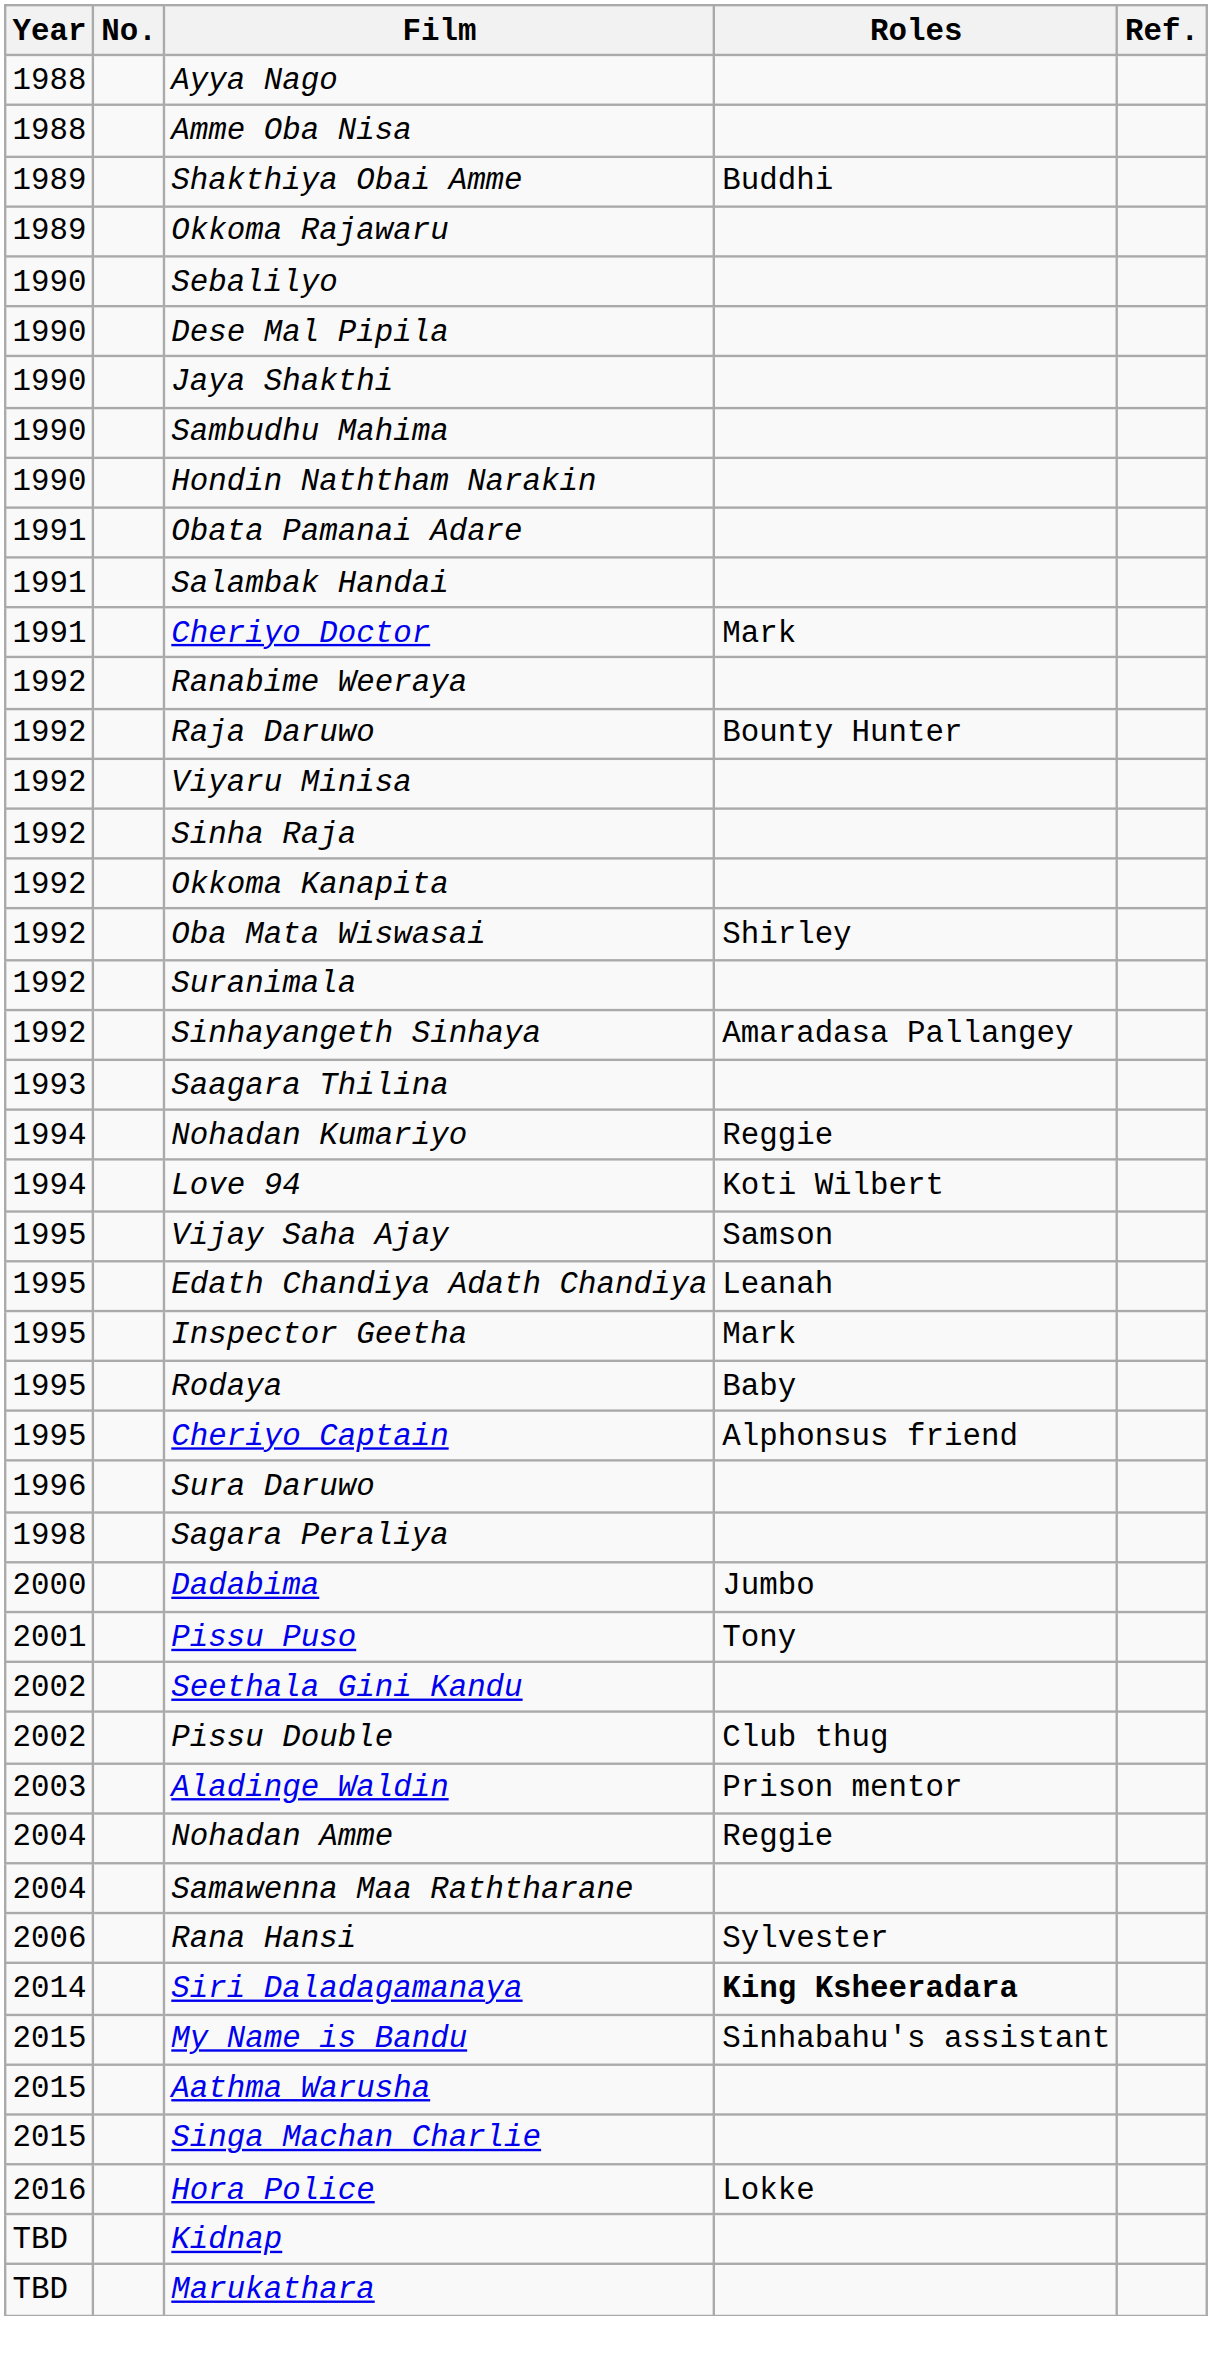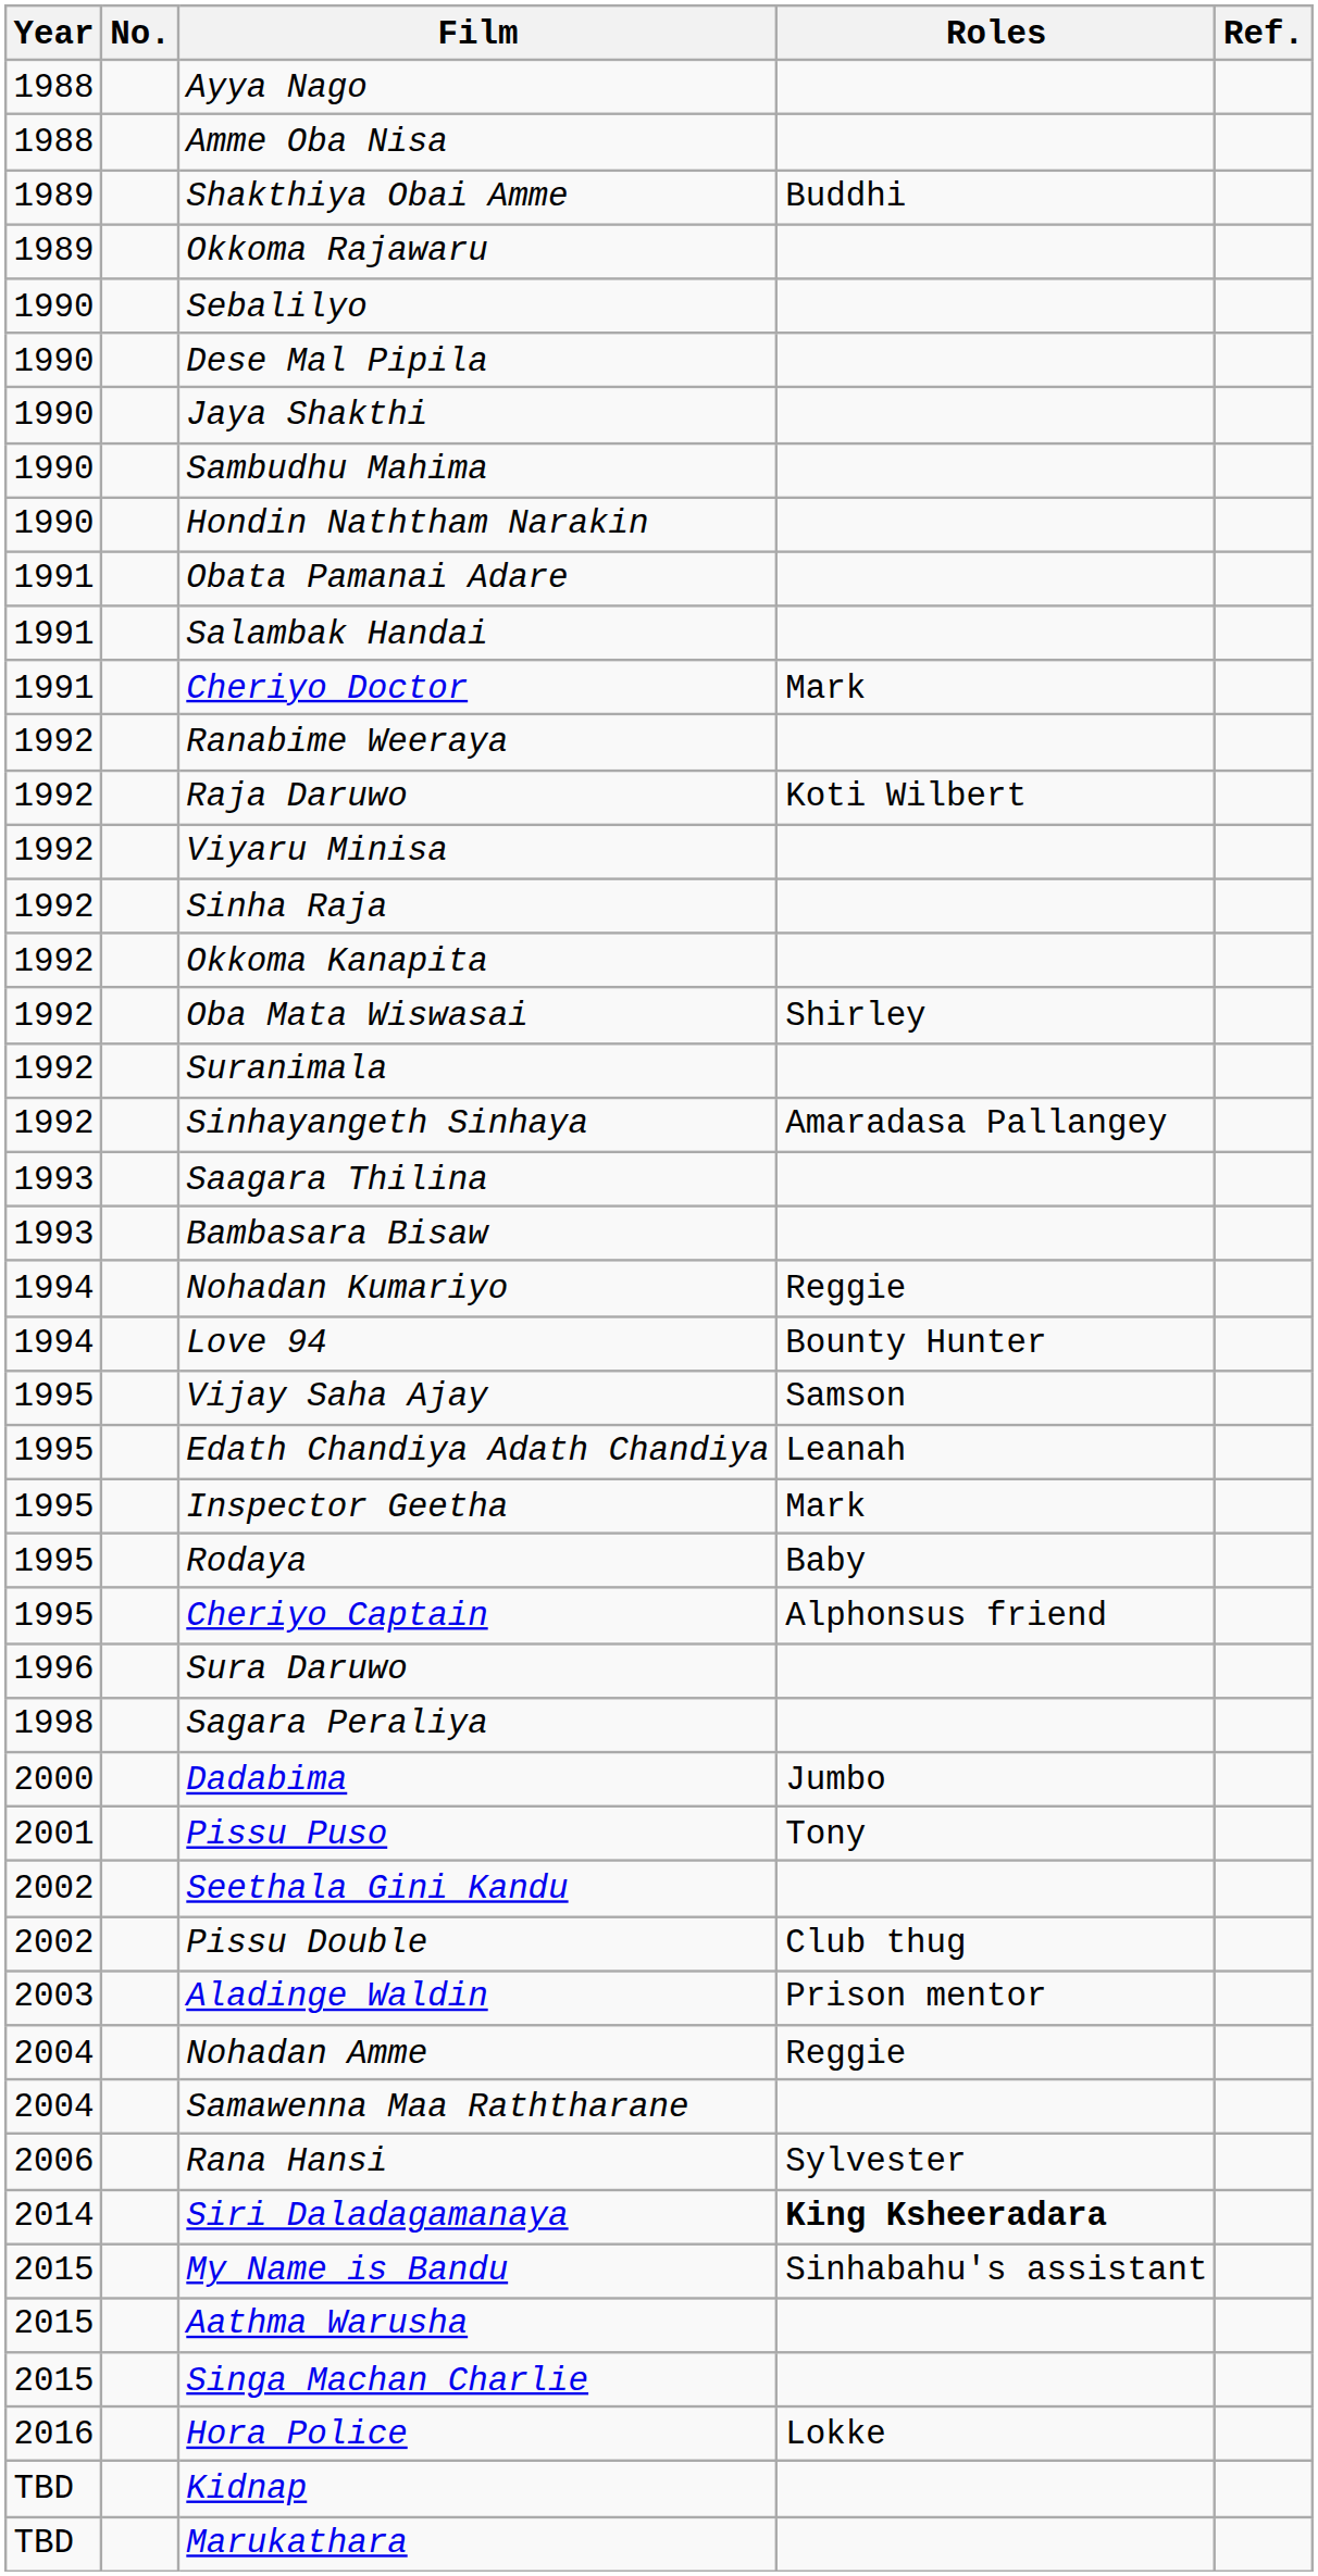Raja Daruwo | Roles: Bounty Hunter -> Koti Wilbert
+ row: 1993 | Bambasara Bisaw
Love 94 | Roles: Koti Wilbert -> Bounty Hunter
